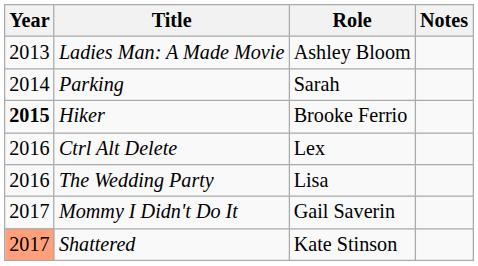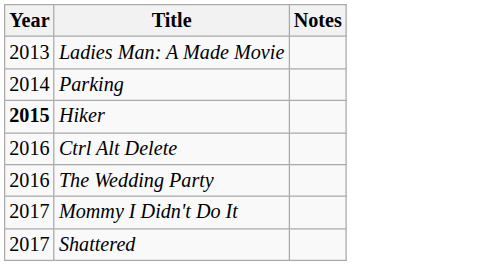- column: Role | Ashley Bloom | Sarah | Brooke Ferrio | Lex | Lisa | Gail Saverin | Kate Stinson
Shattered | Year: lightsalmon background -> no background
